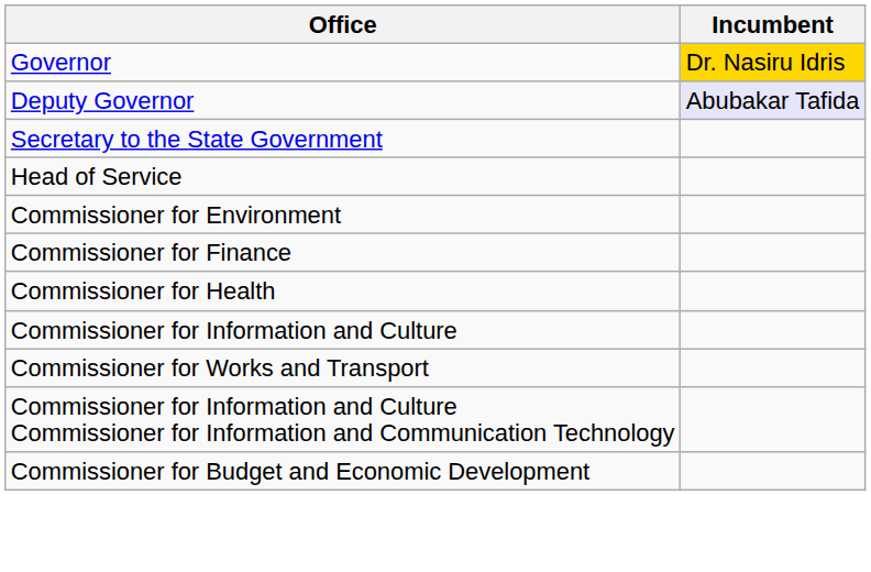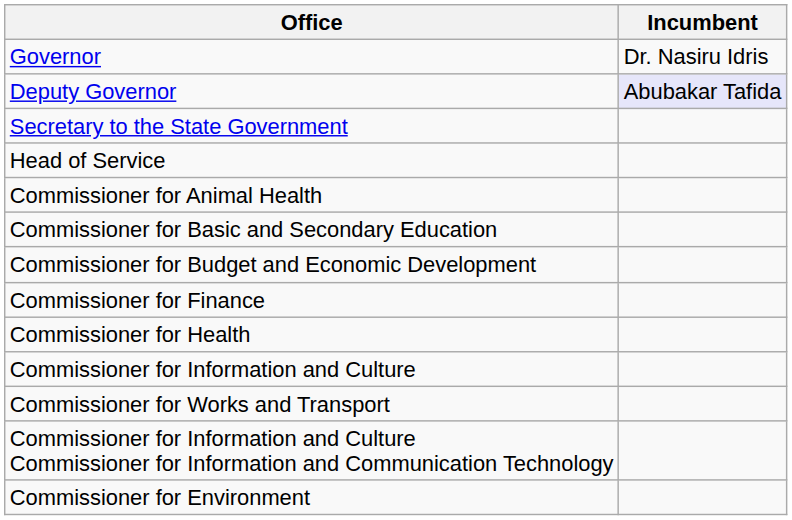Governor | Incumbent: gold background -> no background
+ row: Commissioner for Animal Health
+ row: Commissioner for Basic and Secondary Education
rows swapped: Commissioner for Budget and Economic Development <-> Commissioner for Environment
